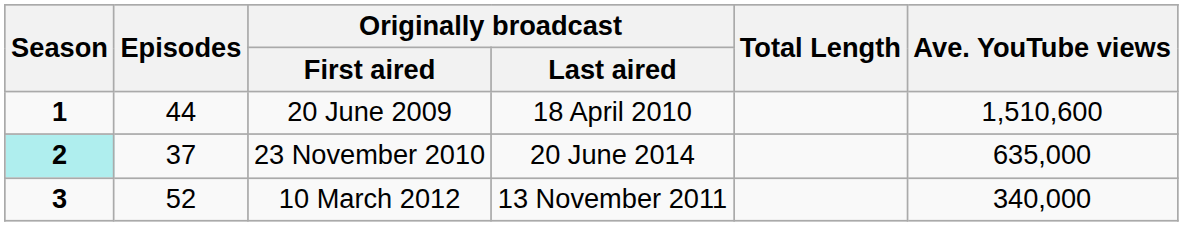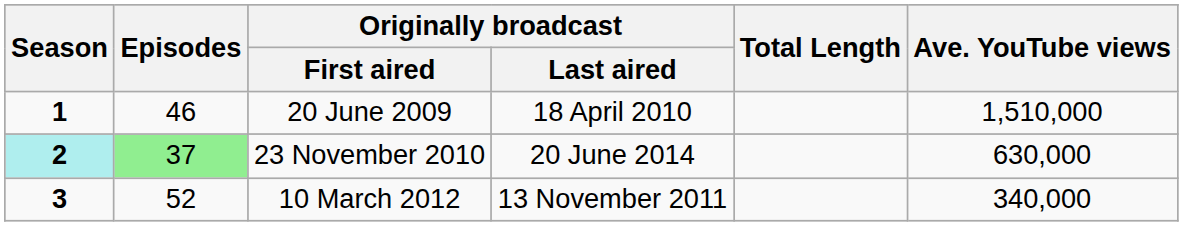20 June 2009 | Episodes: 44 -> 46
20 June 2009 | Ave. YouTube views: 1,510,600 -> 1,510,000
23 November 2010 | Episodes: no background -> lightgreen background
23 November 2010 | Ave. YouTube views: 635,000 -> 630,000
